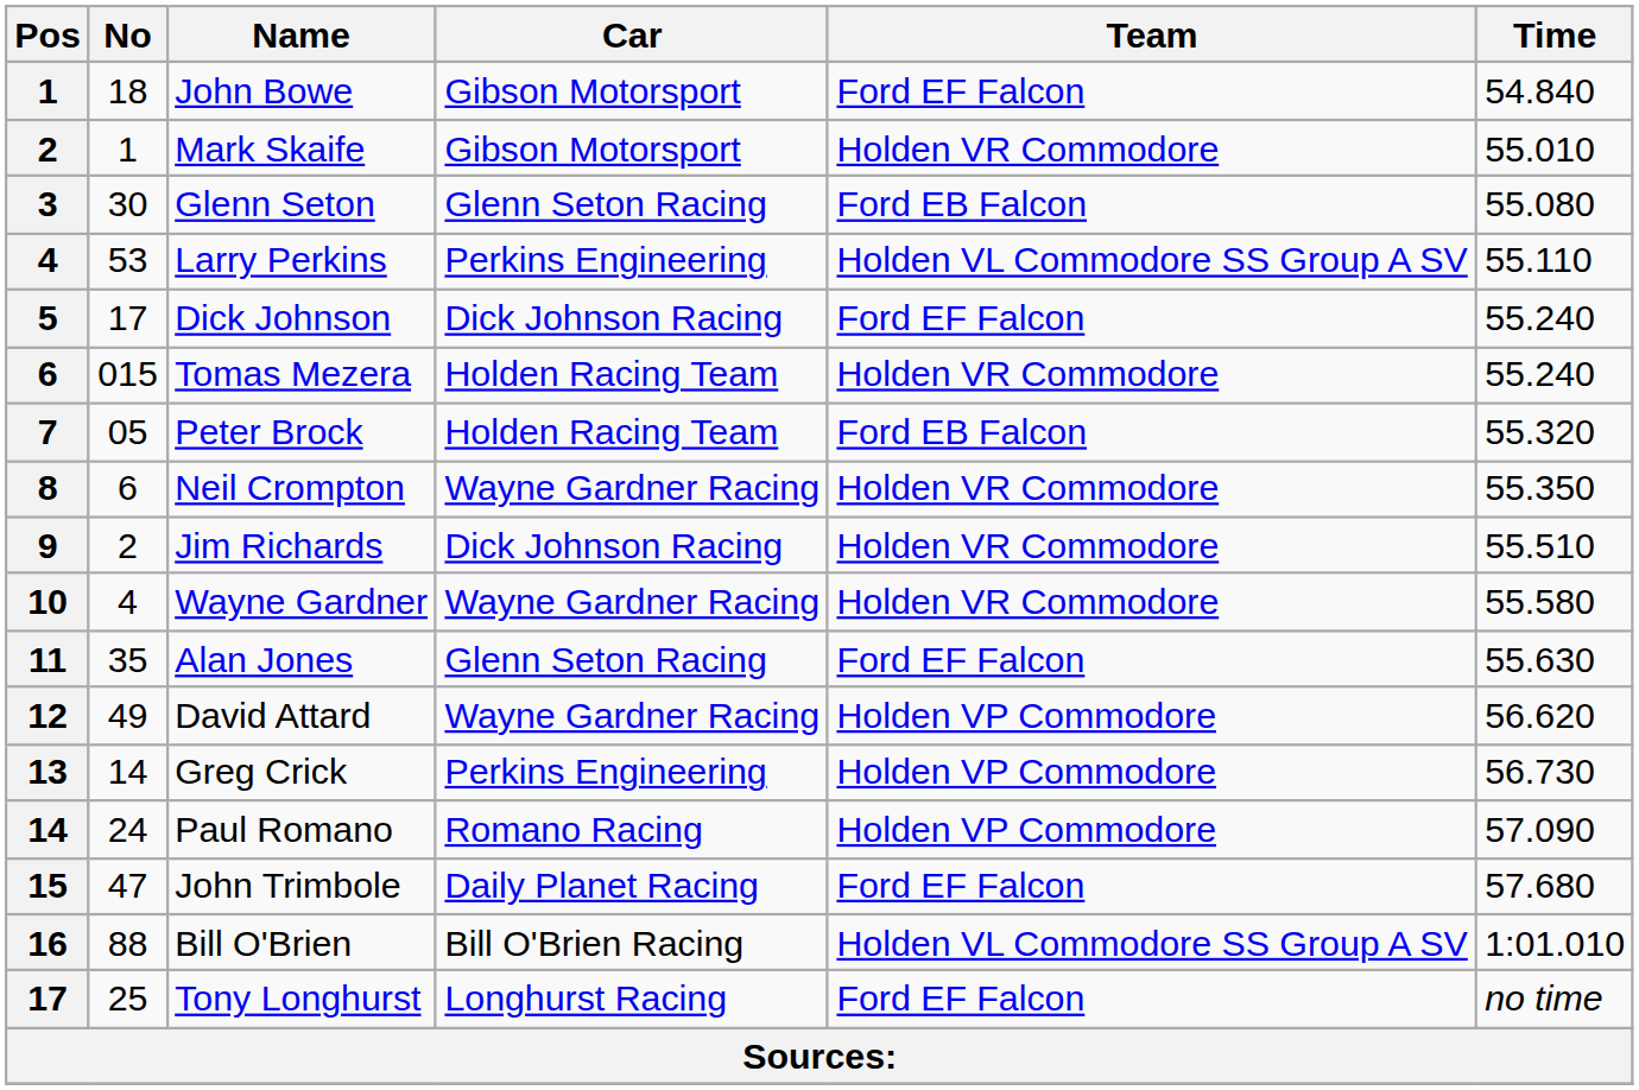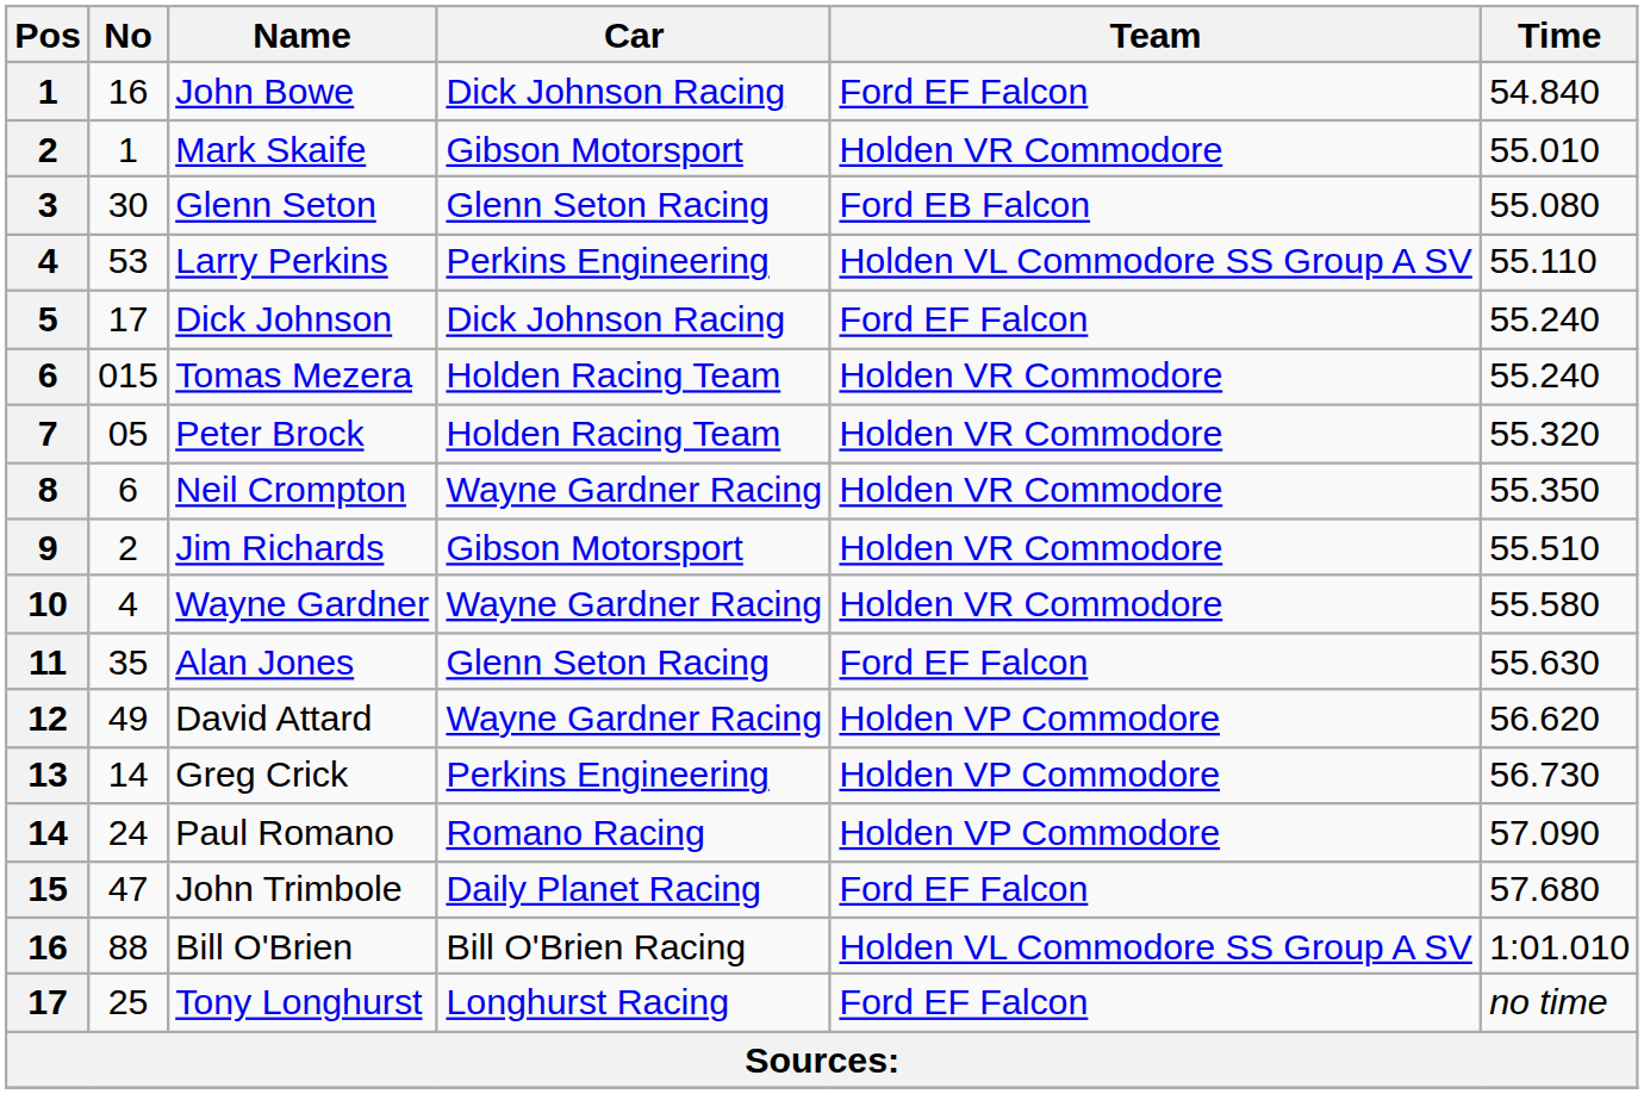John Bowe | No: 18 -> 16
John Bowe | Car: Gibson Motorsport -> Dick Johnson Racing
Peter Brock | Team: Ford EB Falcon -> Holden VR Commodore
Jim Richards | Car: Dick Johnson Racing -> Gibson Motorsport
